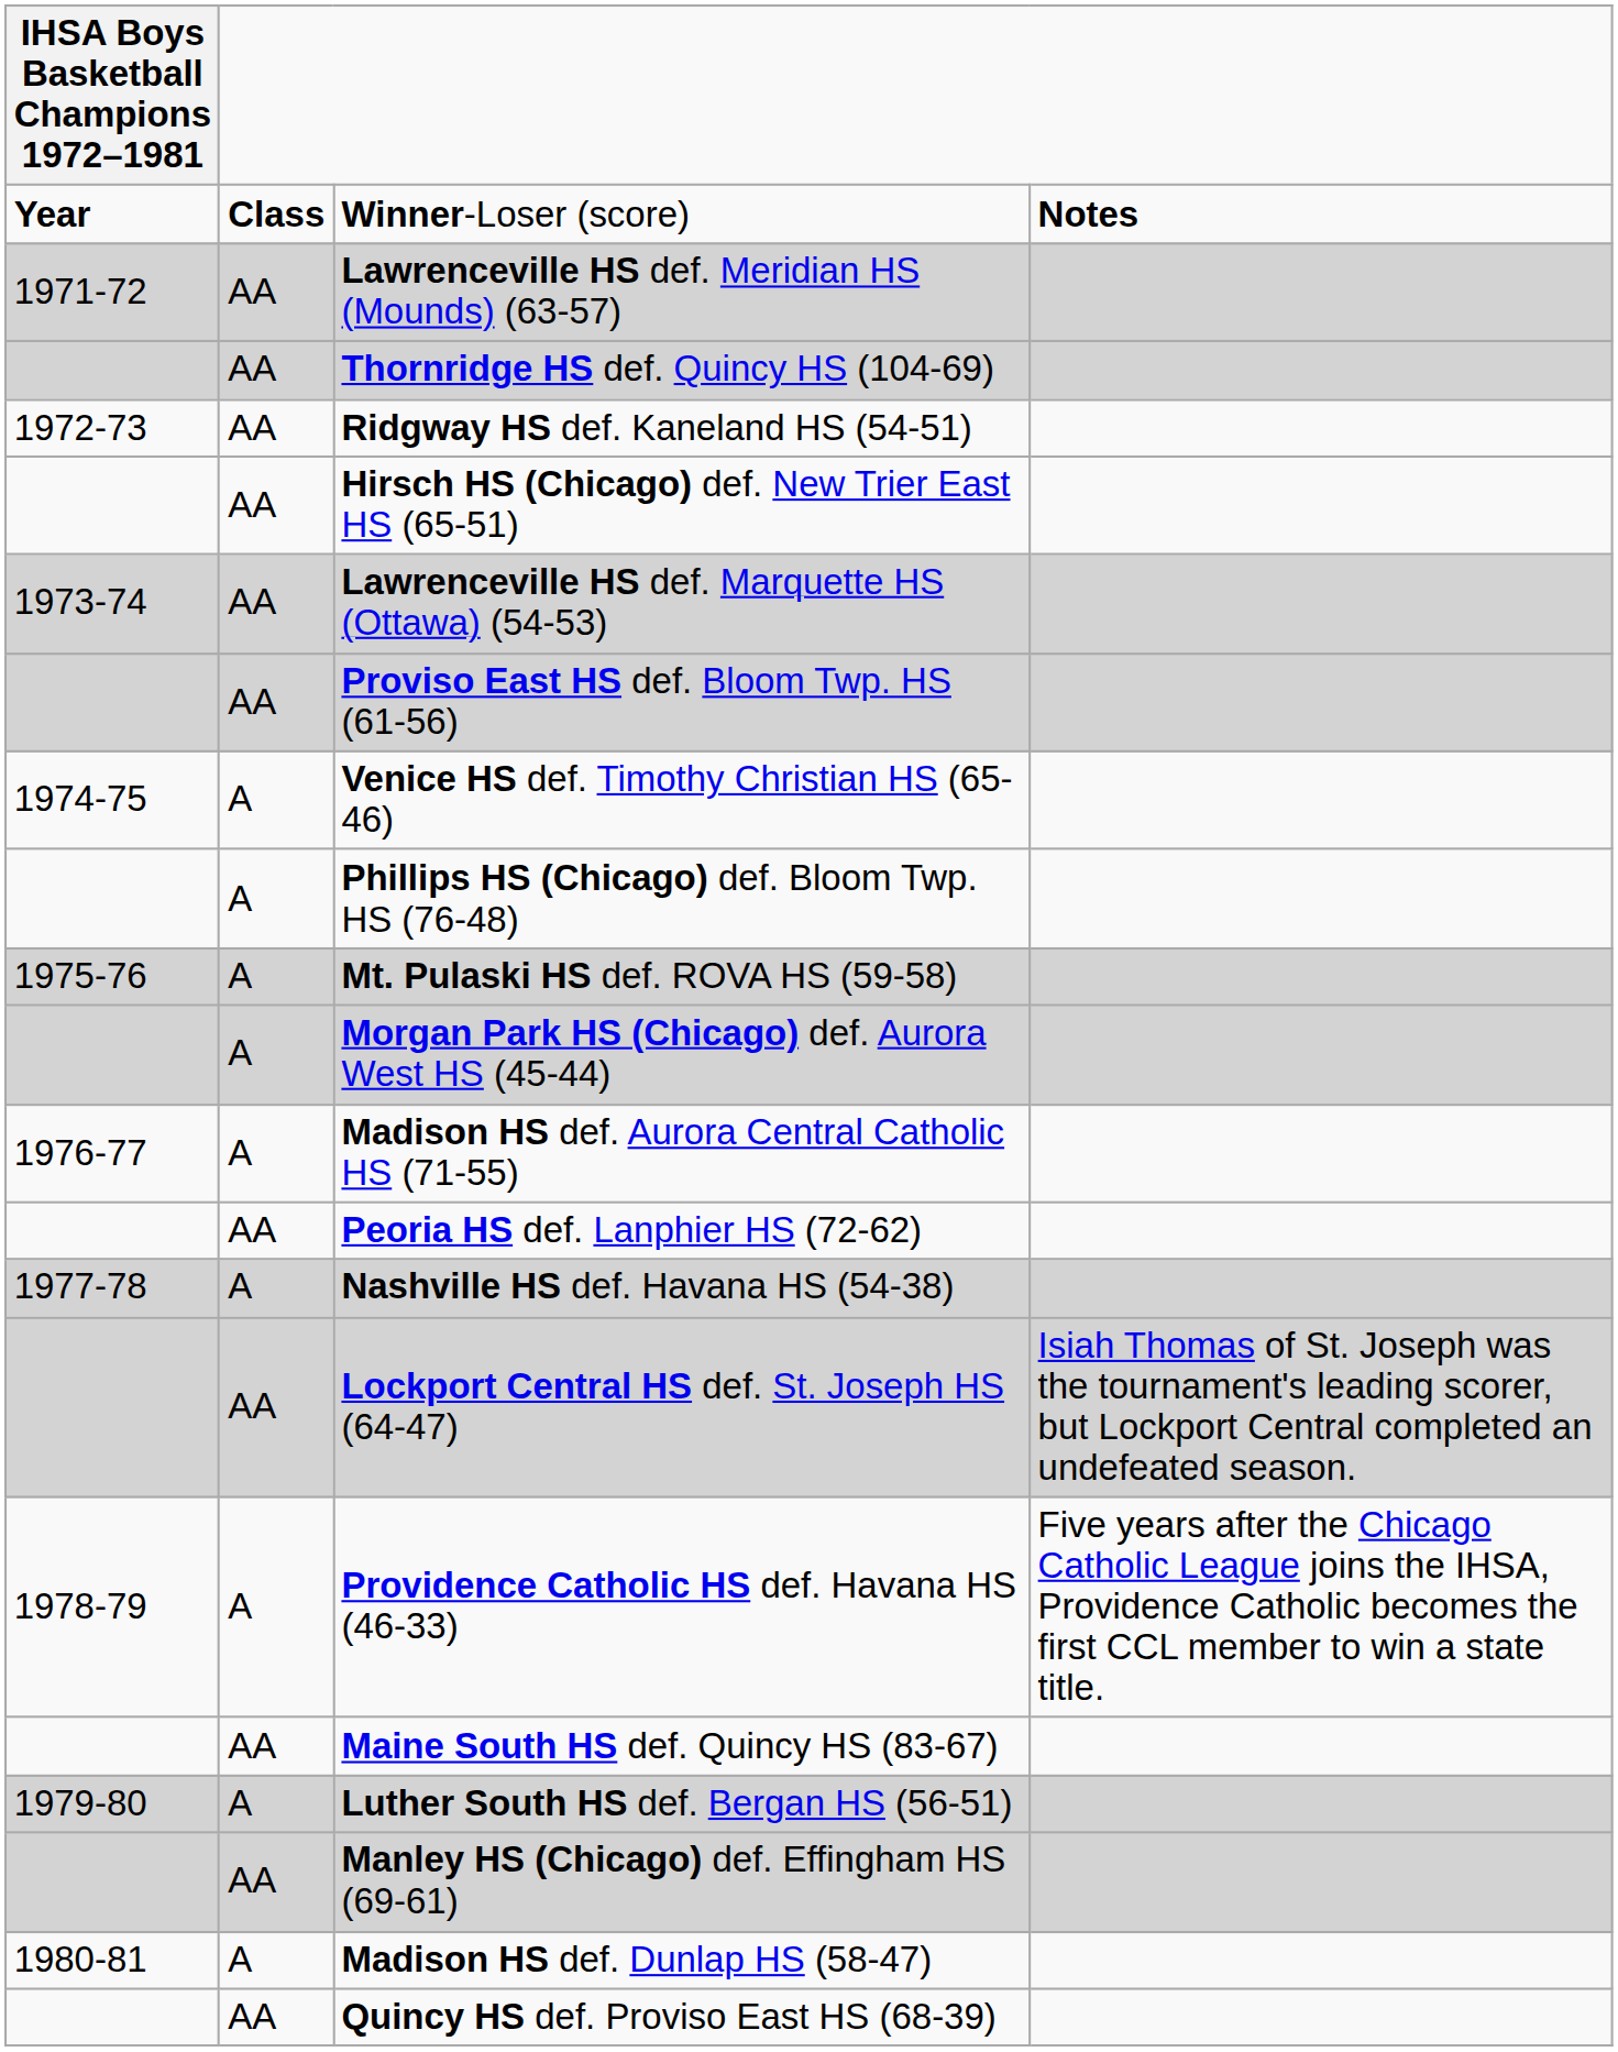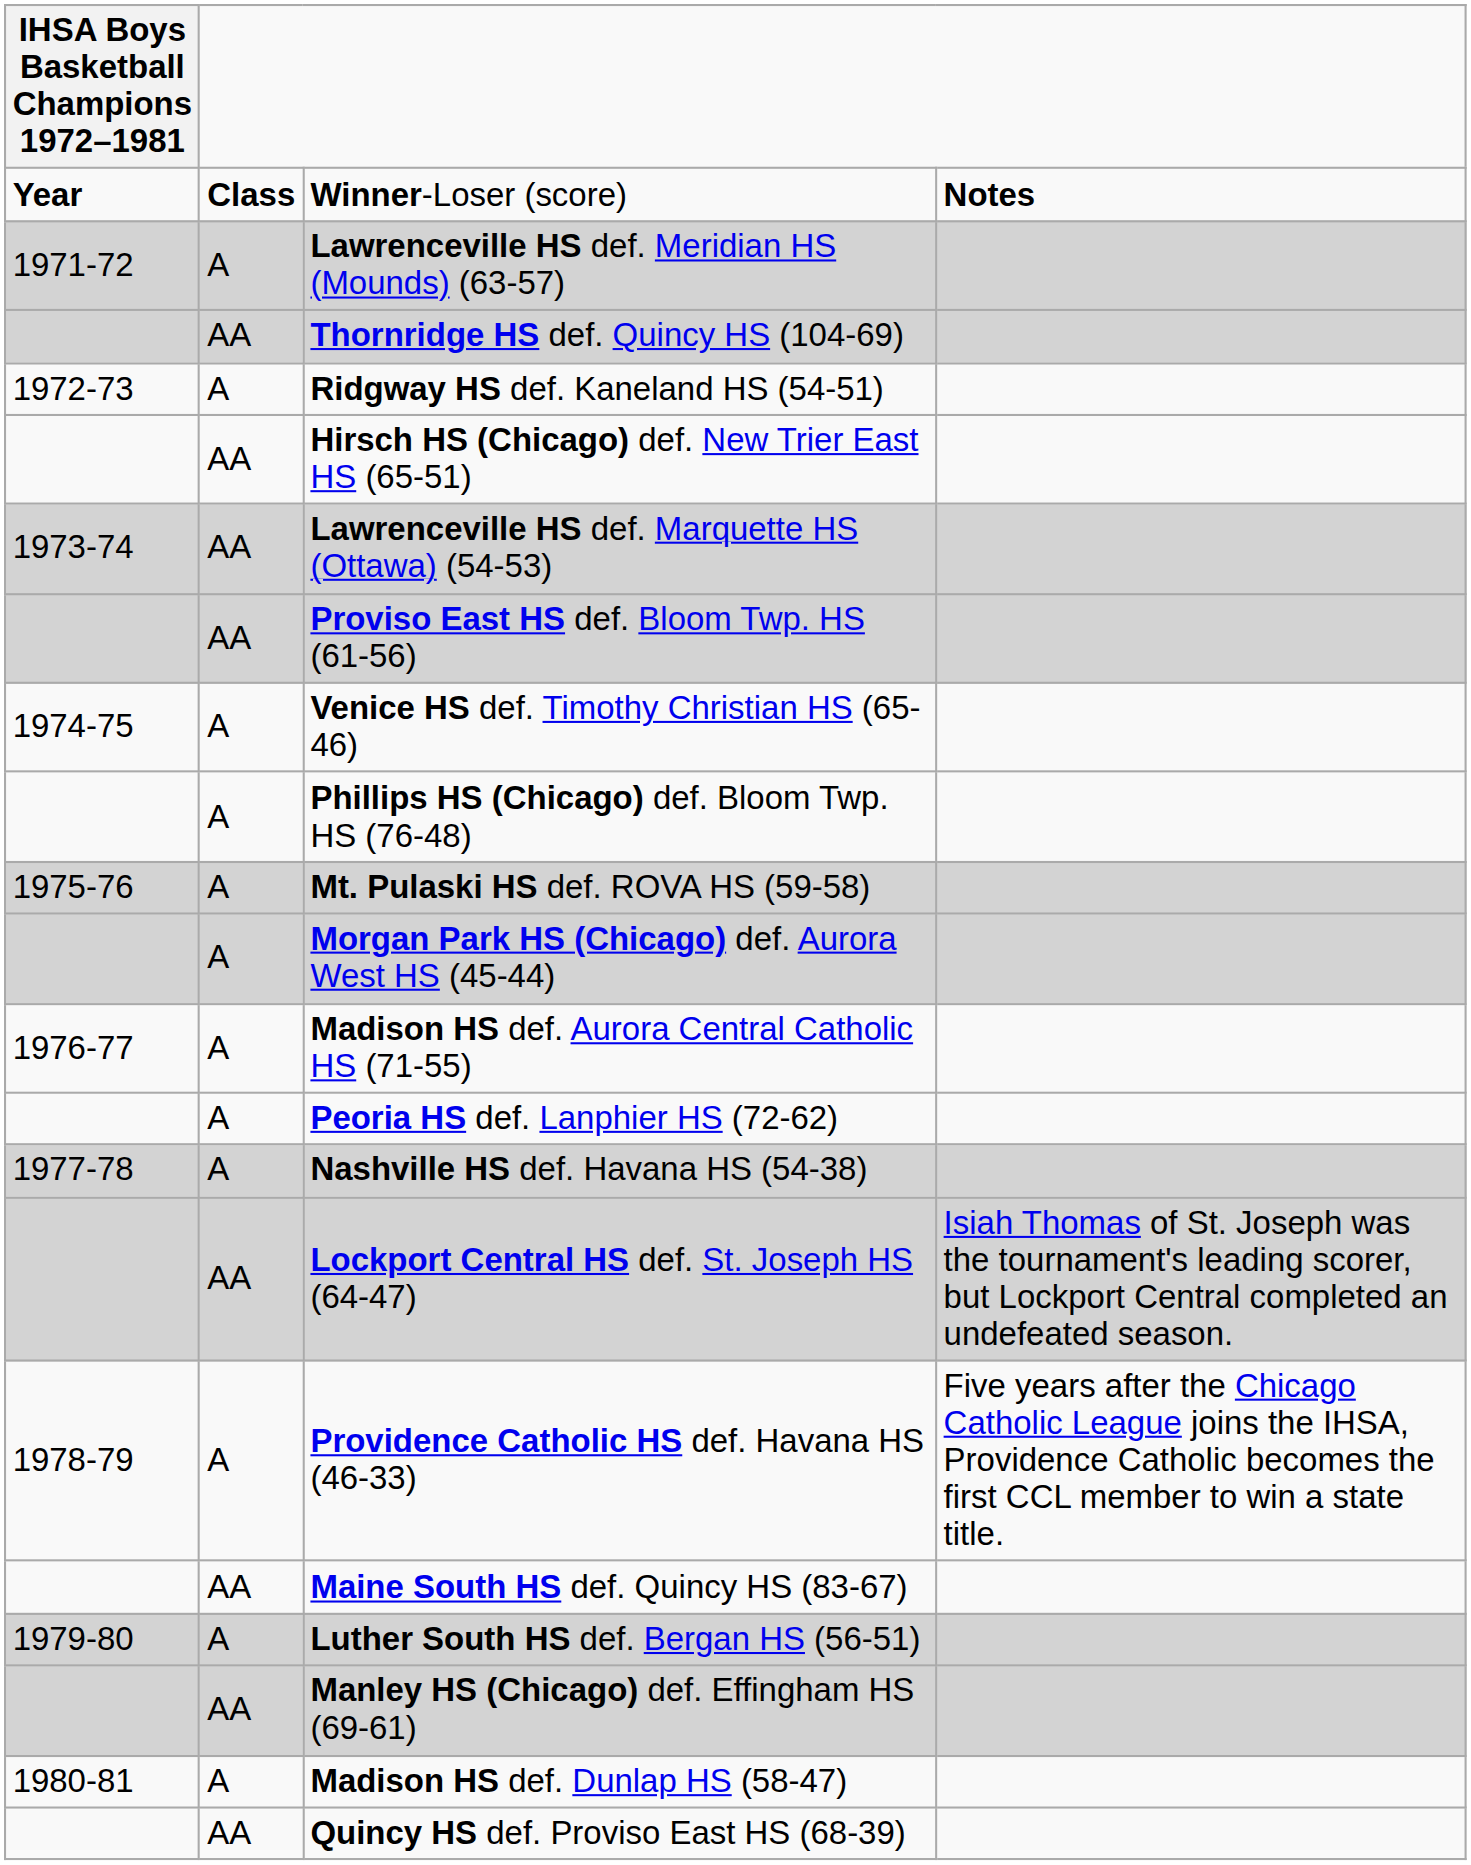Lawrenceville HS def. Meridian HS (Mounds) (63-57) | column 2: AA -> A
Ridgway HS def. Kaneland HS (54-51) | column 2: AA -> A
Peoria HS def. Lanphier HS (72-62) | column 2: AA -> A
